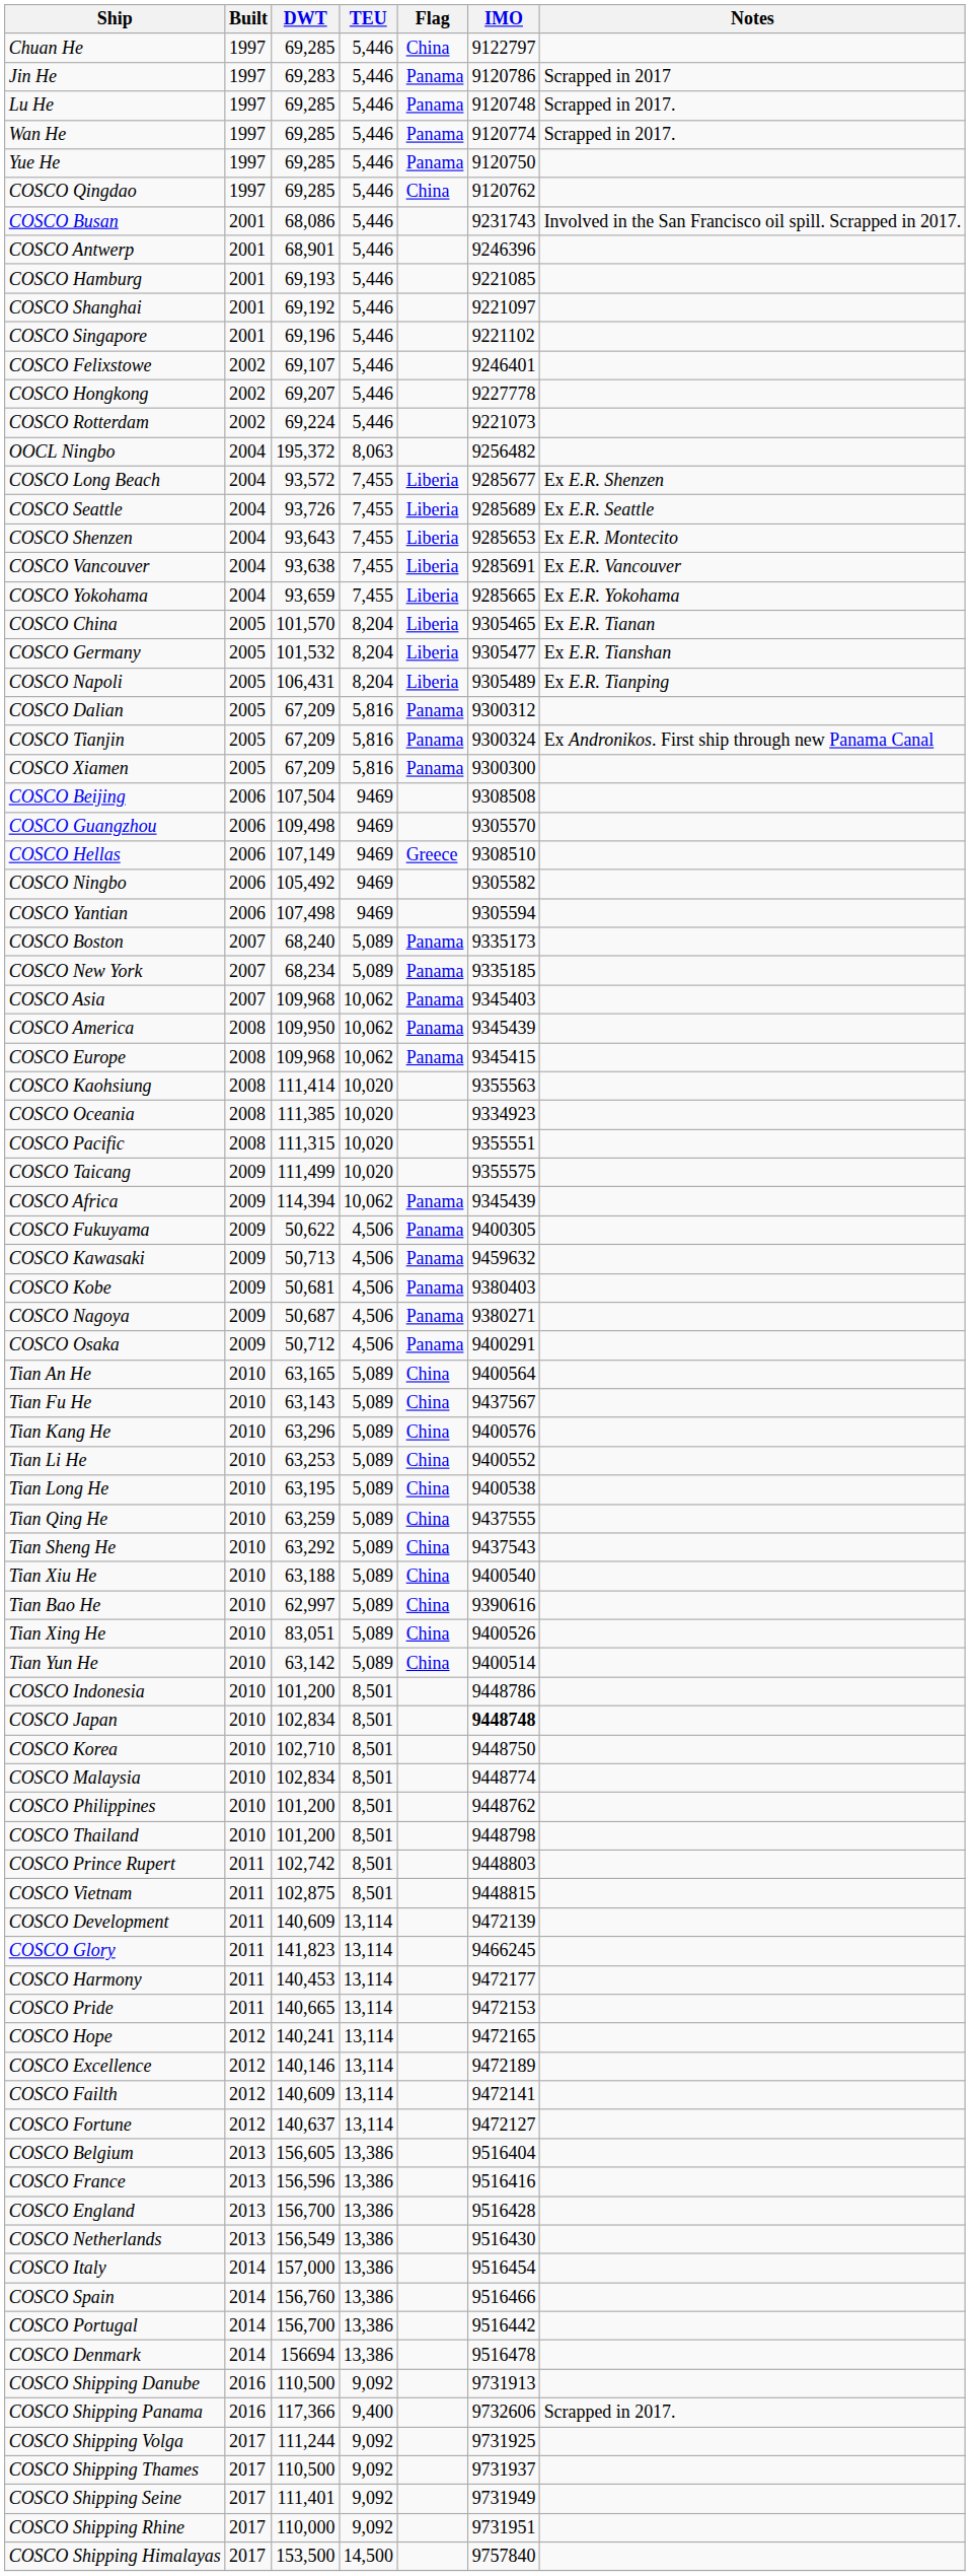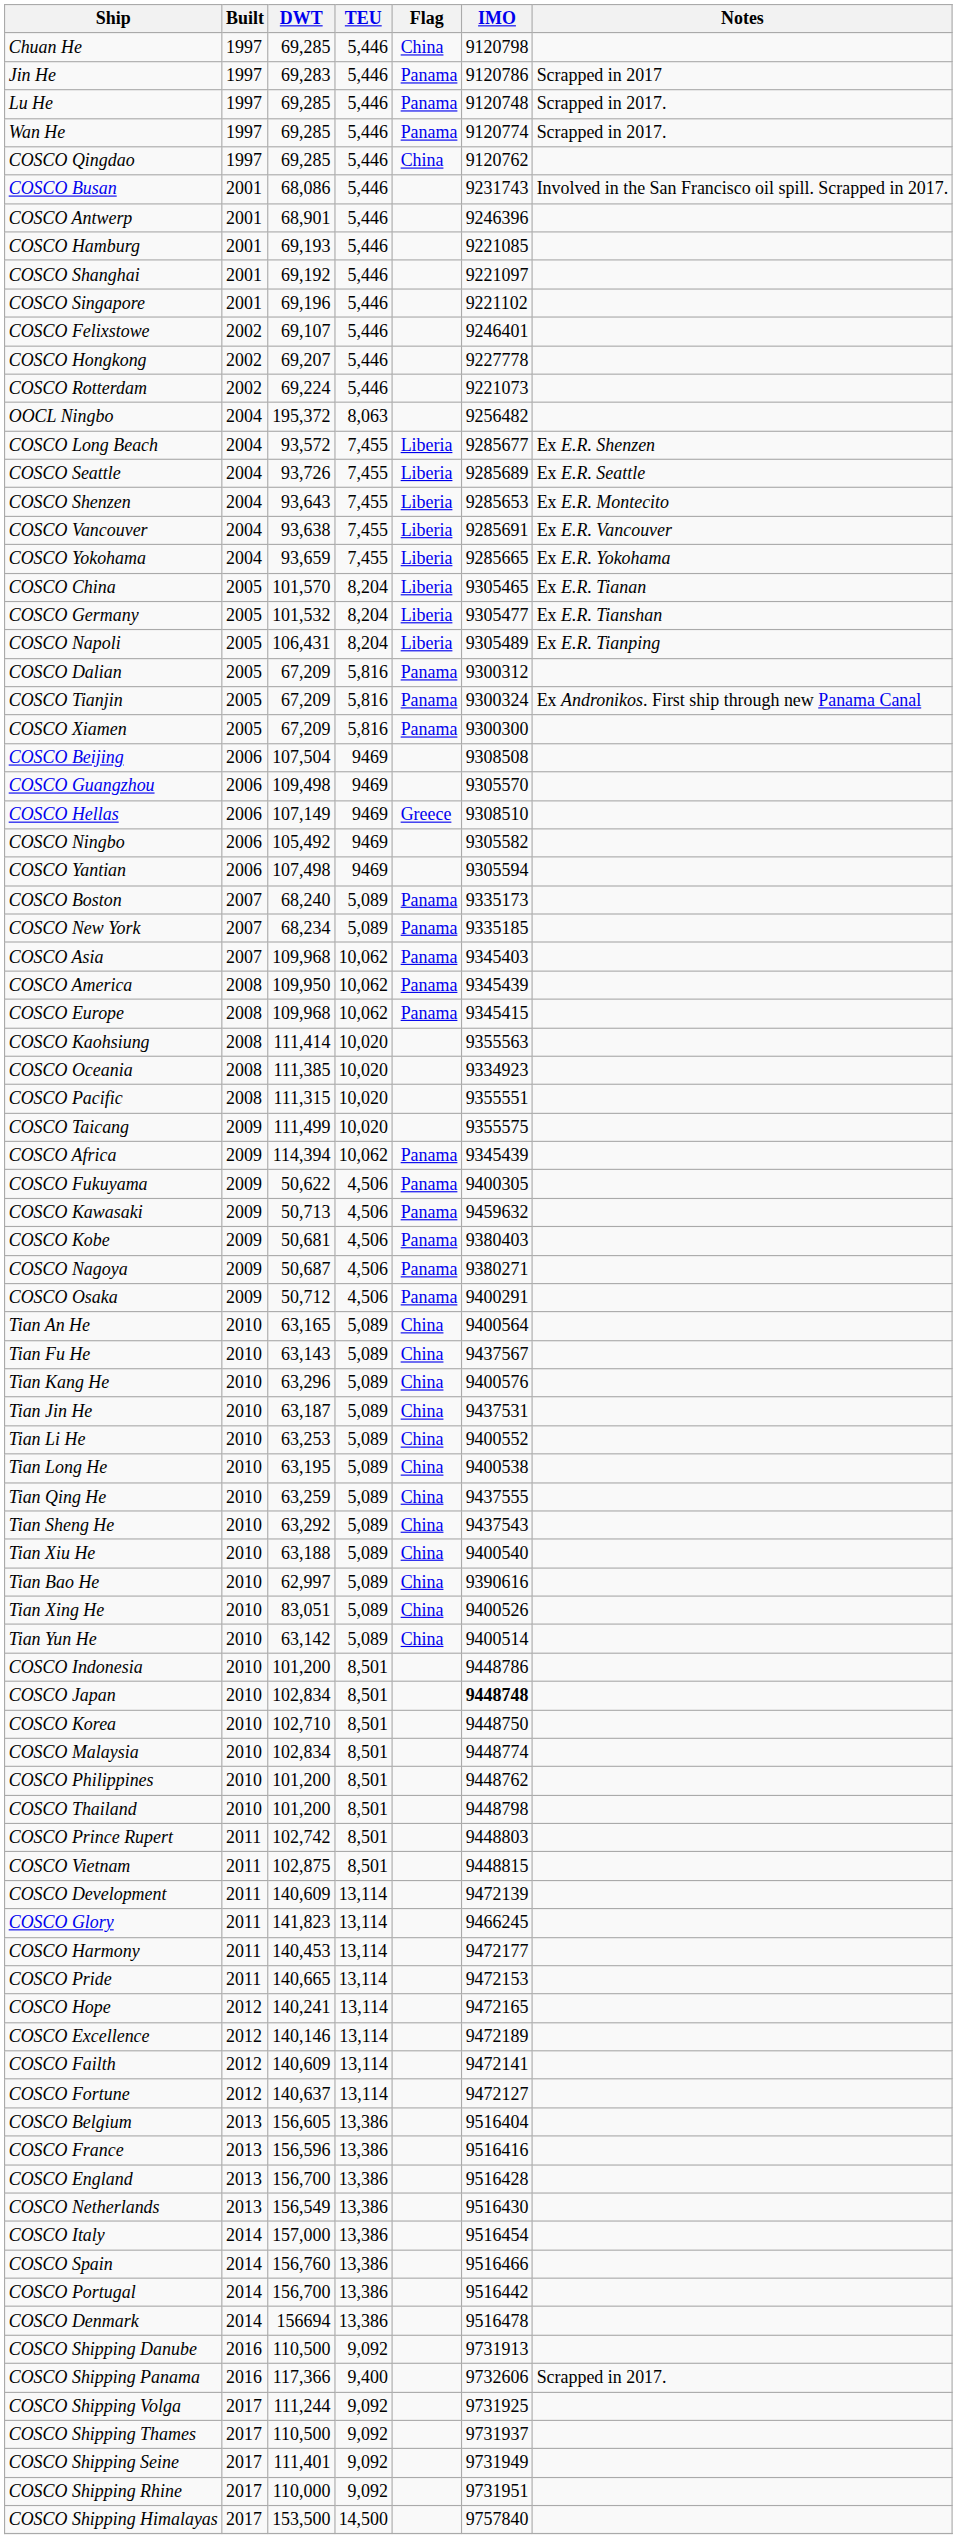Chuan He | IMO: 9122797 -> 9120798
- row: Yue He | 1997 | 69,285 | 5,446 | Panama | 9120750
+ row: Tian Jin He | 2010 | 63,187 | 5,089 | China | 9437531
